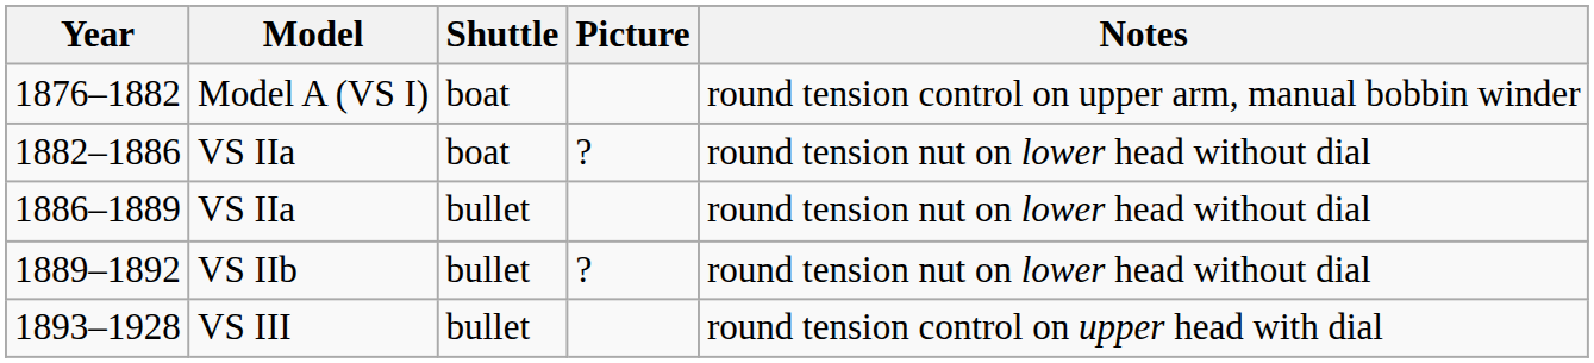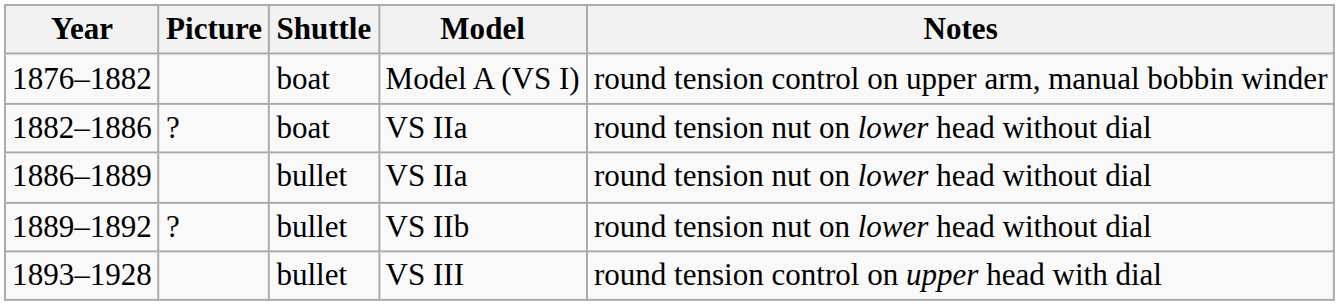columns swapped: Model <-> Picture
